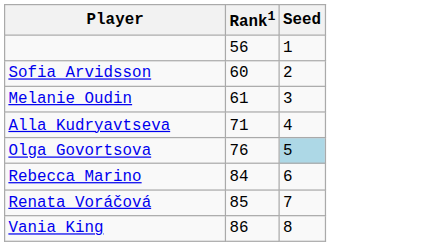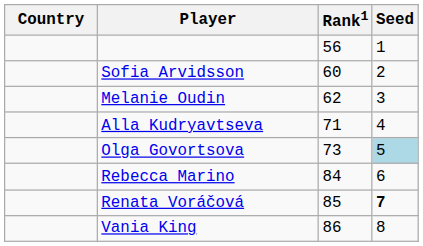+ column: Country
Melanie Oudin | Rank1: 61 -> 62
Olga Govortsova | Rank1: 76 -> 73
Renata Voráčová | Seed: normal -> bold
